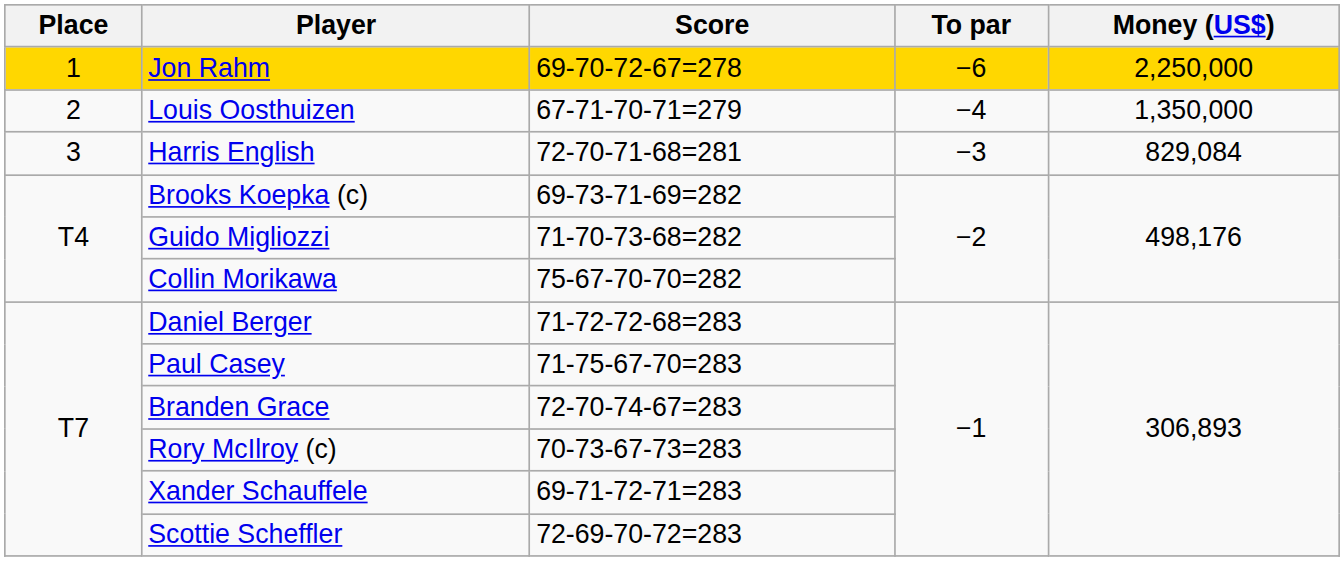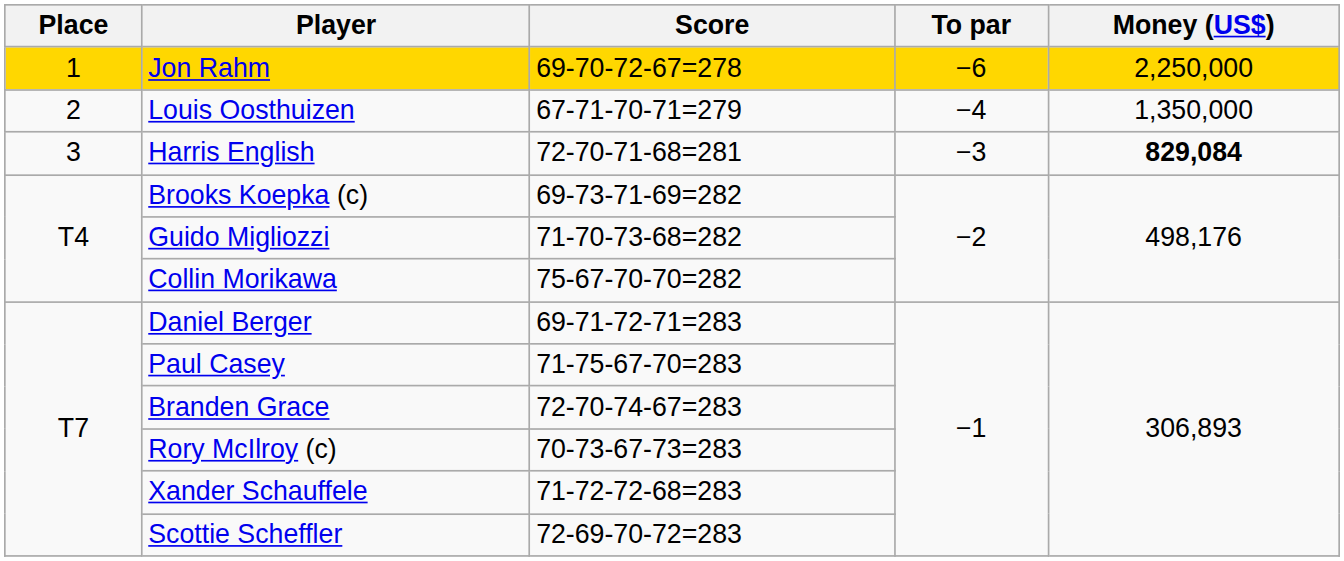Harris English | Money (US$): normal -> bold
Daniel Berger | Score: 71-72-72-68=283 -> 69-71-72-71=283
Xander Schauffele | Score: 69-71-72-71=283 -> 71-72-72-68=283
